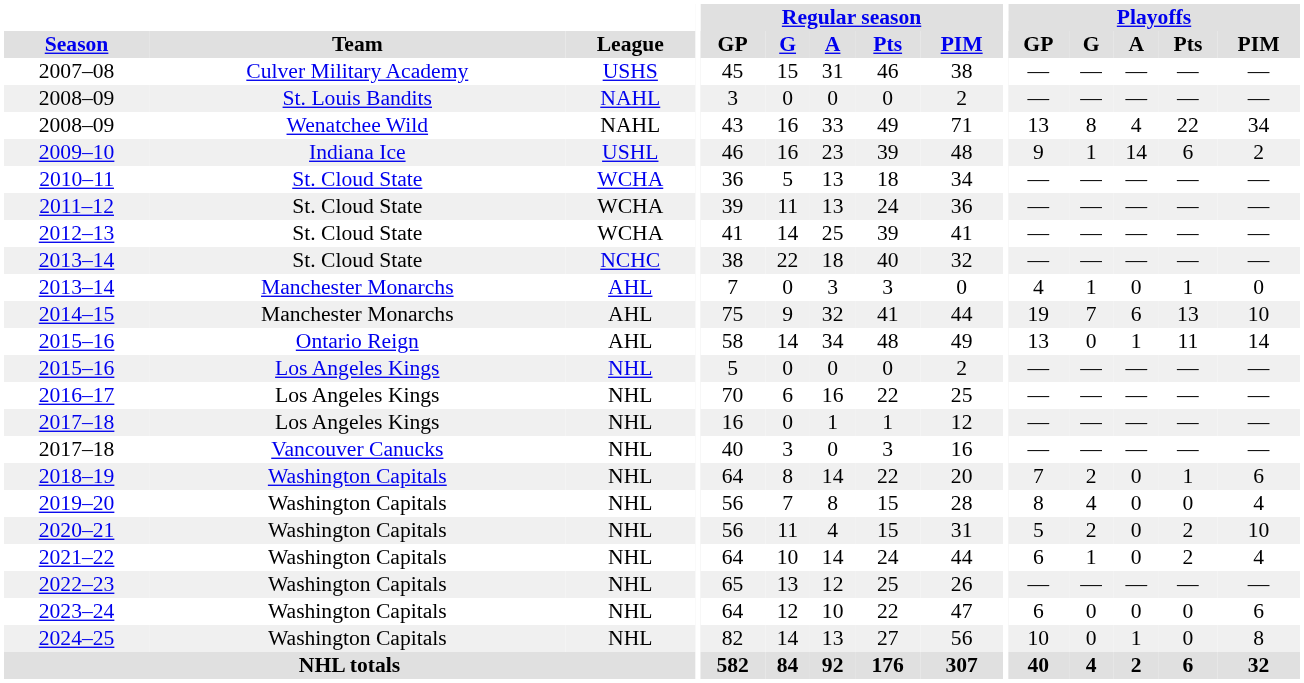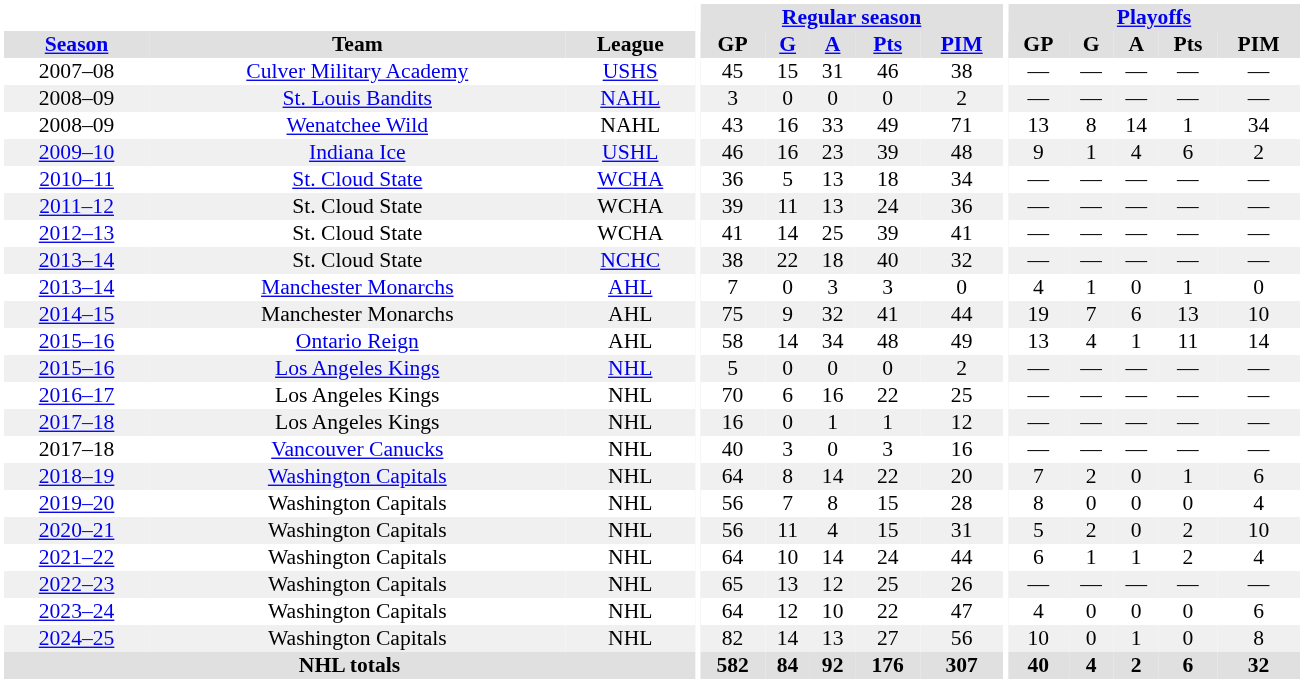2008–09 / Wenatchee Wild | Playoffs / A: 4 -> 14
2008–09 / Wenatchee Wild | Playoffs / Pts: 22 -> 1
2009–10 | Playoffs / A: 14 -> 4
2015–16 / Ontario Reign | Playoffs / G: 0 -> 4
2019–20 | Playoffs / G: 4 -> 0
2021–22 | Playoffs / A: 0 -> 1
2023–24 | Playoffs / GP: 6 -> 4
